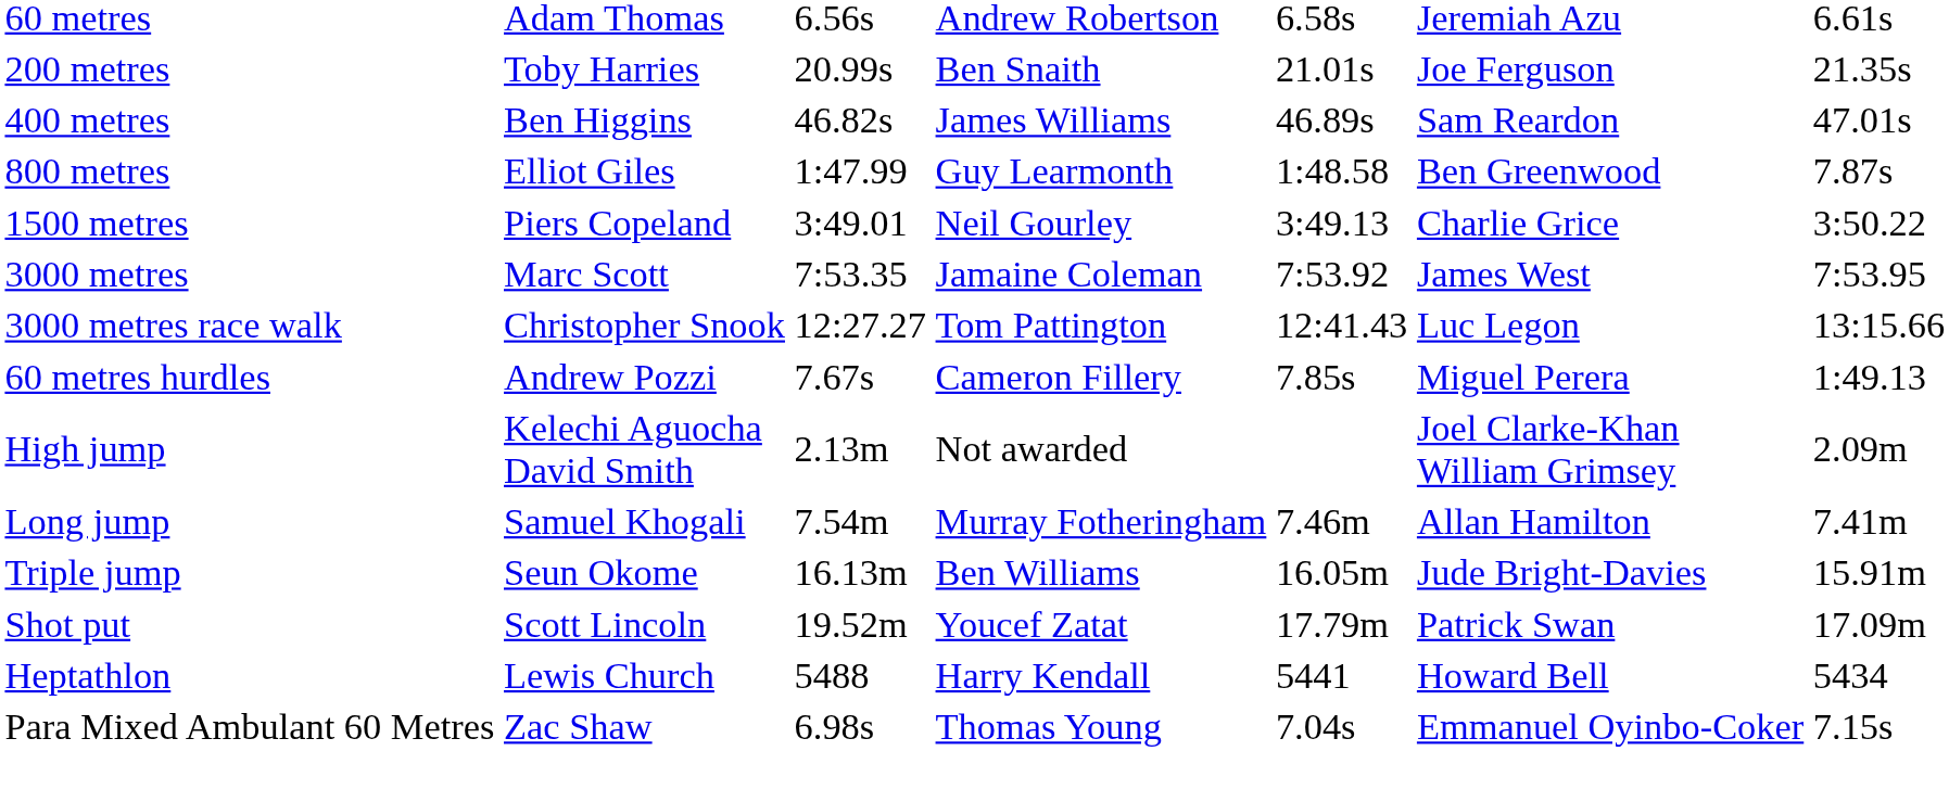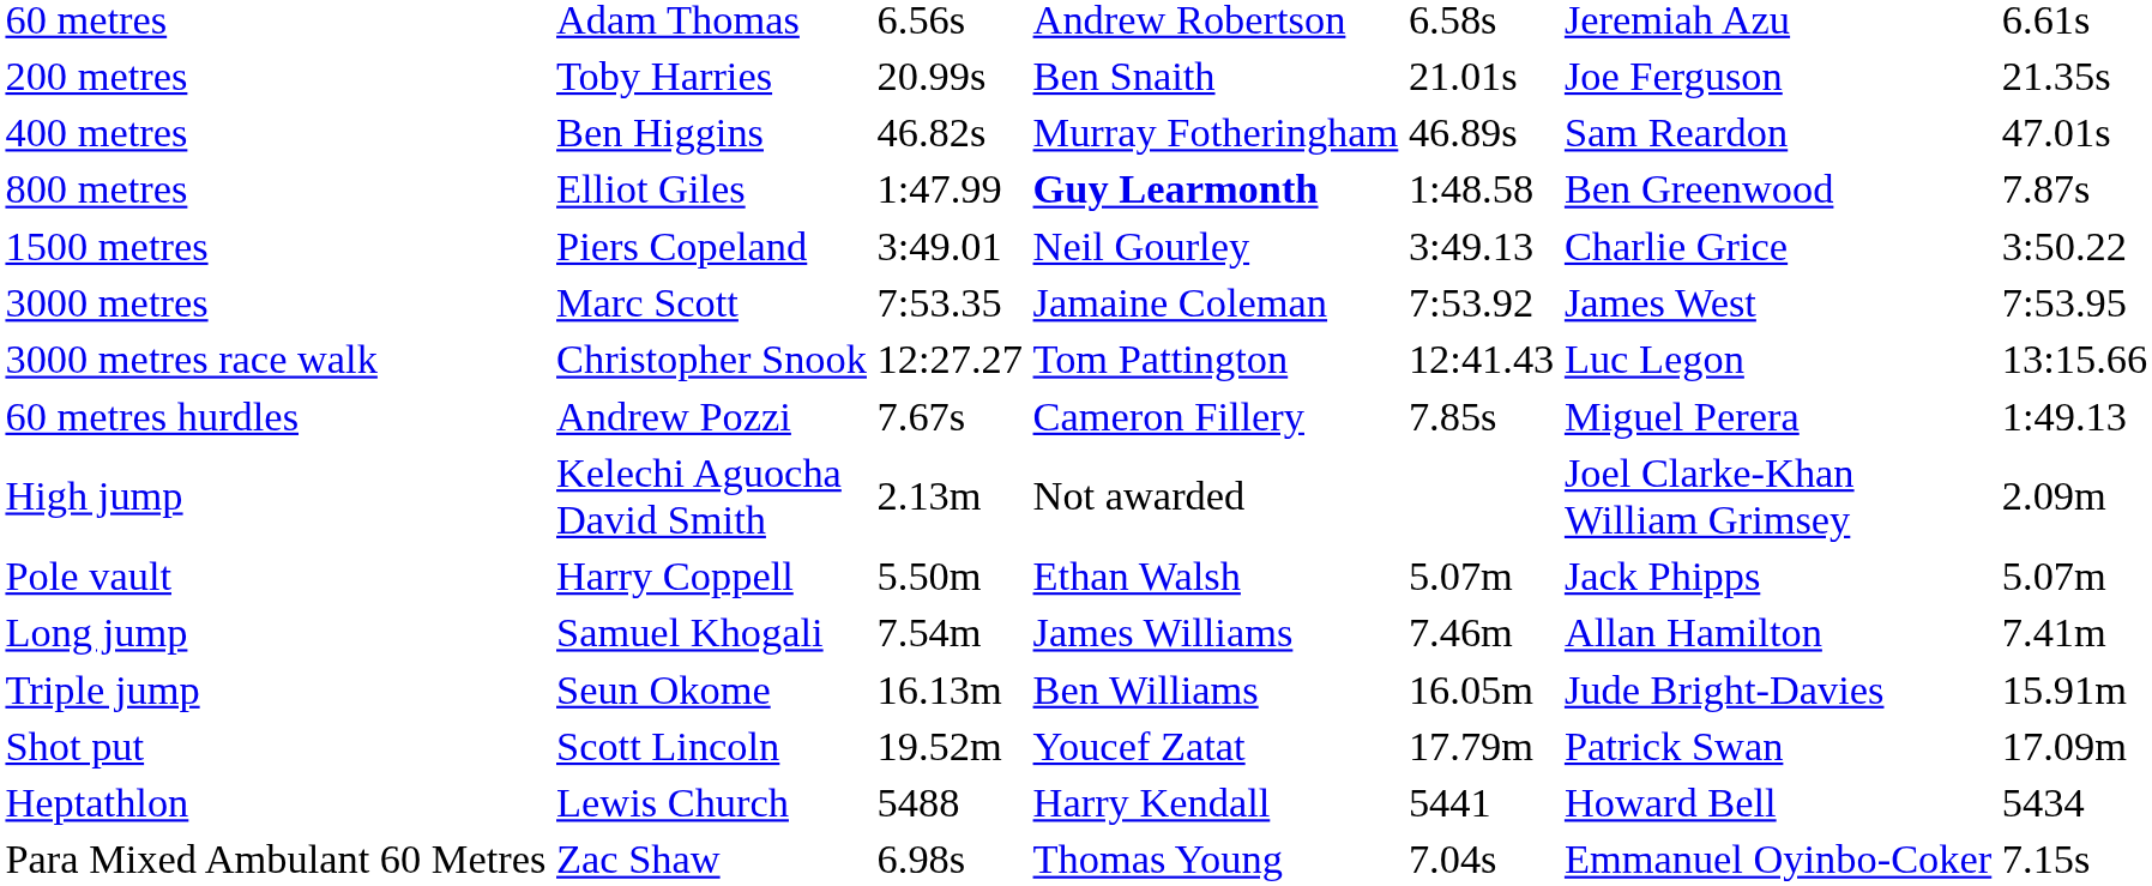400 metres | column 4: James Williams -> Murray Fotheringham
800 metres | column 4: normal -> bold
+ row: Pole vault | Harry Coppell | 5.50m | Ethan Walsh | 5.07m | Jack Phipps | 5.07m
Long jump | column 4: Murray Fotheringham -> James Williams
